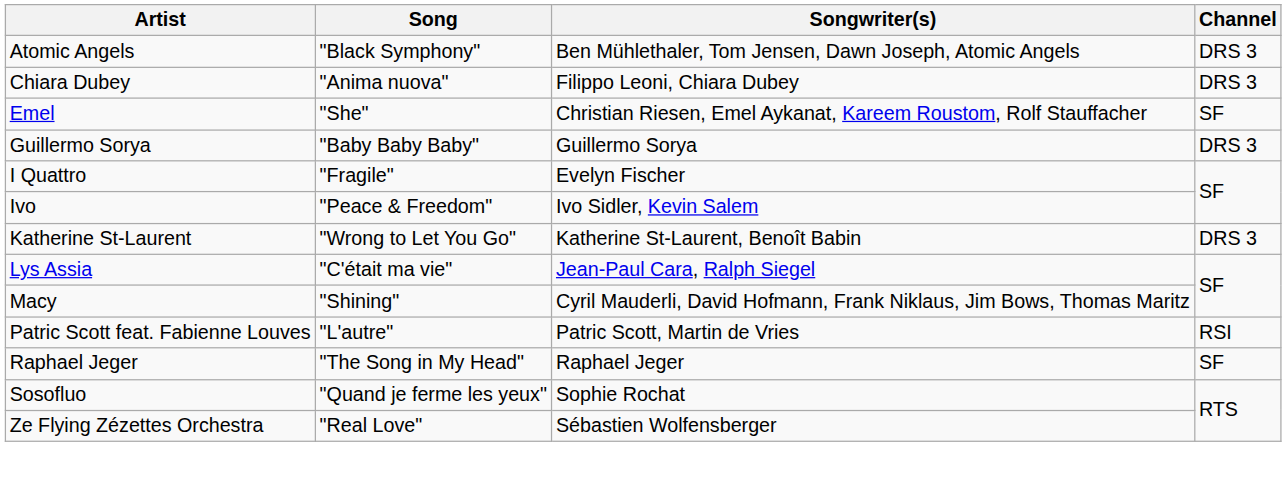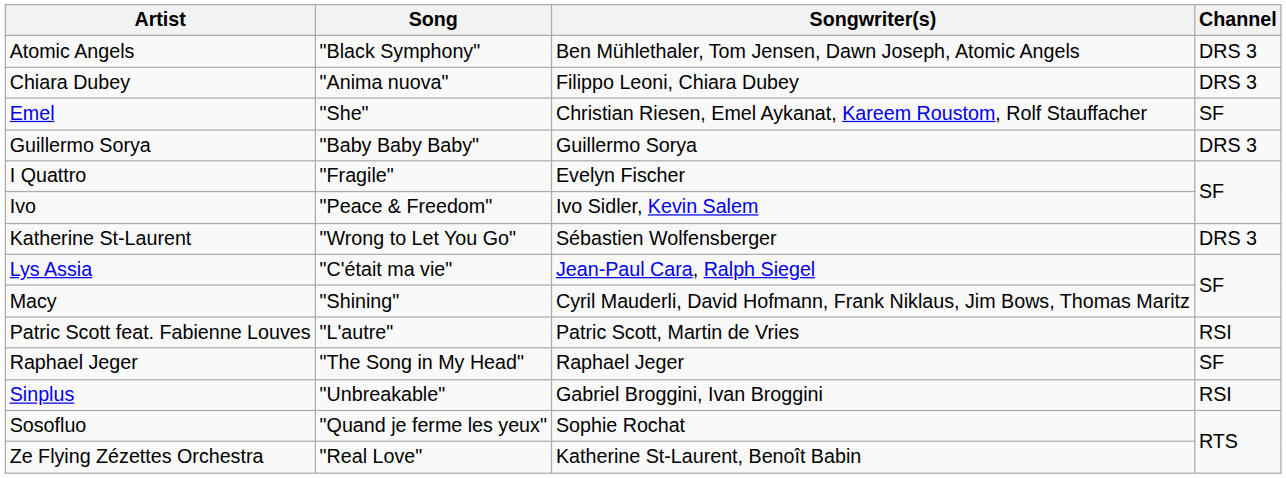Katherine St-Laurent | Songwriter(s): Katherine St-Laurent, Benoît Babin -> Sébastien Wolfensberger
+ row: Sinplus | "Unbreakable" | Gabriel Broggini, Ivan Broggini | RSI
Ze Flying Zézettes Orchestra | Songwriter(s): Sébastien Wolfensberger -> Katherine St-Laurent, Benoît Babin
